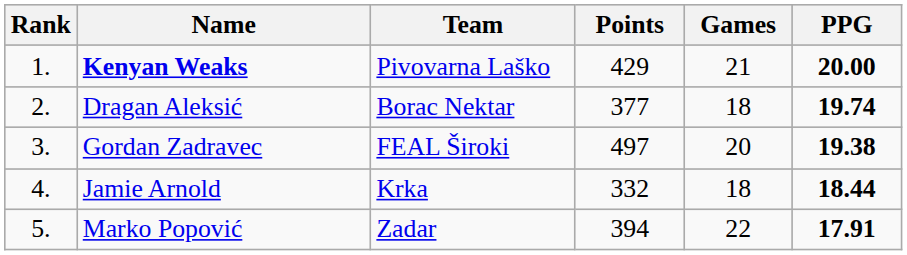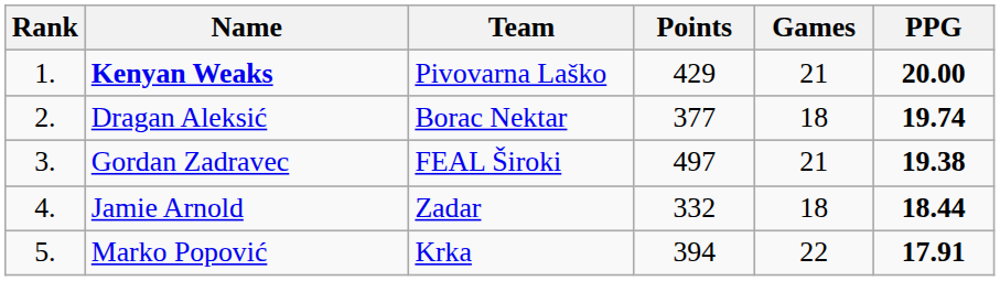Gordan Zadravec | Games: 20 -> 21
Jamie Arnold | Team: Krka -> Zadar
Marko Popović | Team: Zadar -> Krka
